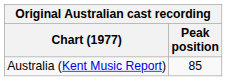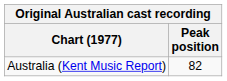Australia (Kent Music Report) | Peak position: 85 -> 82
